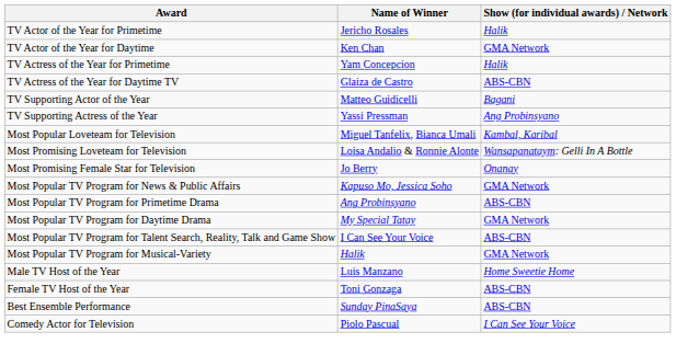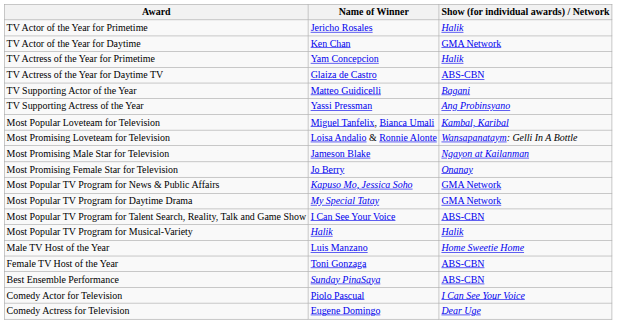+ row: Most Promising Male Star for Television | Jameson Blake | Ngayon at Kailanman
- row: Most Popular TV Program for Primetime Drama | Ang Probinsyano | ABS-CBN
Most Popular TV Program for Musical-Variety | Show (for individual awards) / Network: GMA Network -> Halik
+ row: Comedy Actress for Television | Eugene Domingo | Dear Uge
